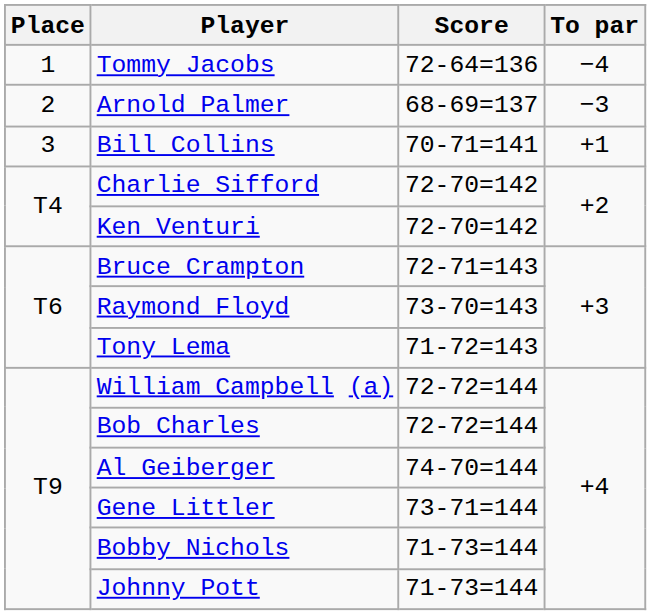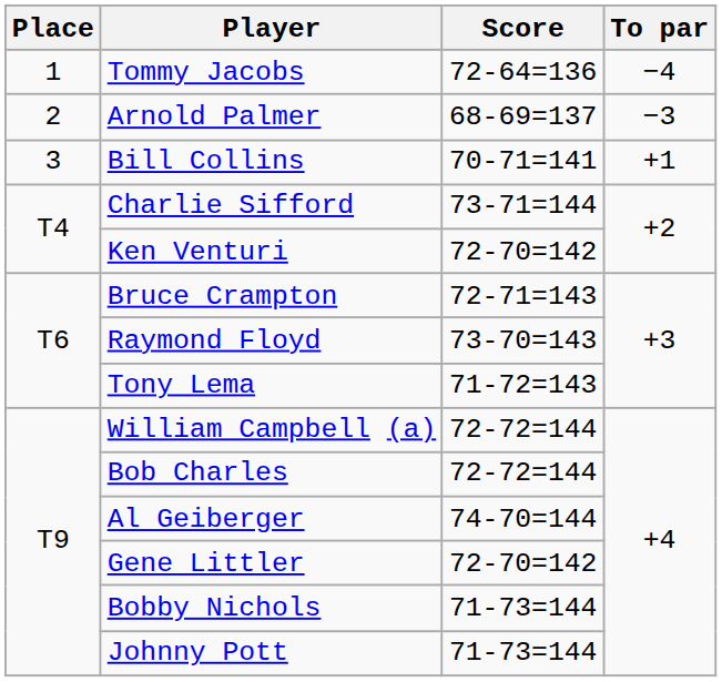Charlie Sifford | Score: 72-70=142 -> 73-71=144
Gene Littler | Score: 73-71=144 -> 72-70=142
